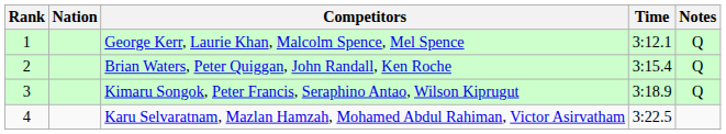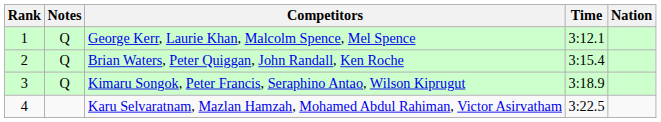columns swapped: Nation <-> Notes
